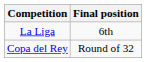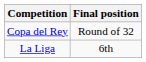rows swapped: La Liga <-> Copa del Rey
